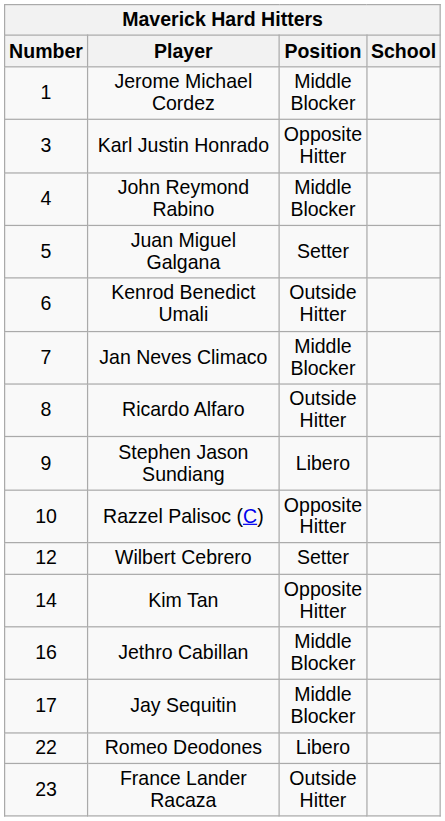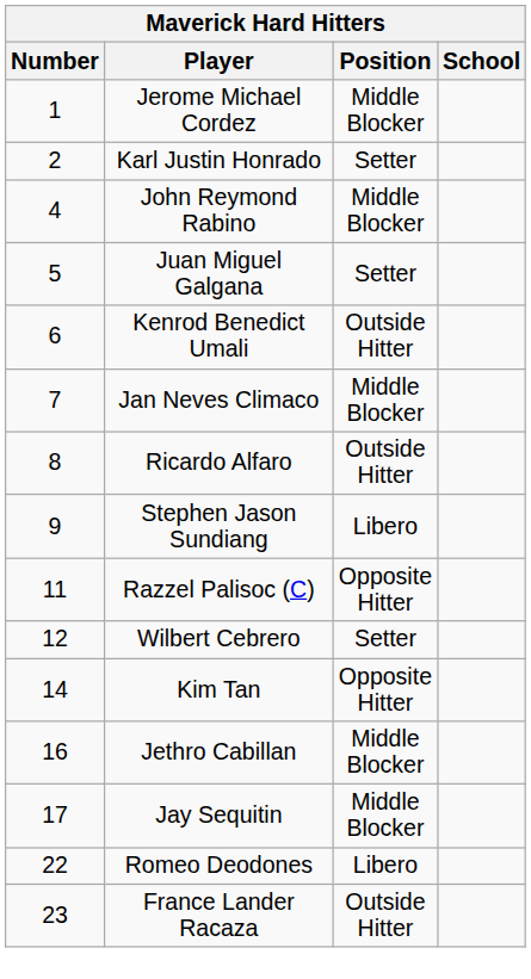Karl Justin Honrado | Number: 3 -> 2
Karl Justin Honrado | Position: Opposite Hitter -> Setter
Razzel Palisoc (C) | Number: 10 -> 11
